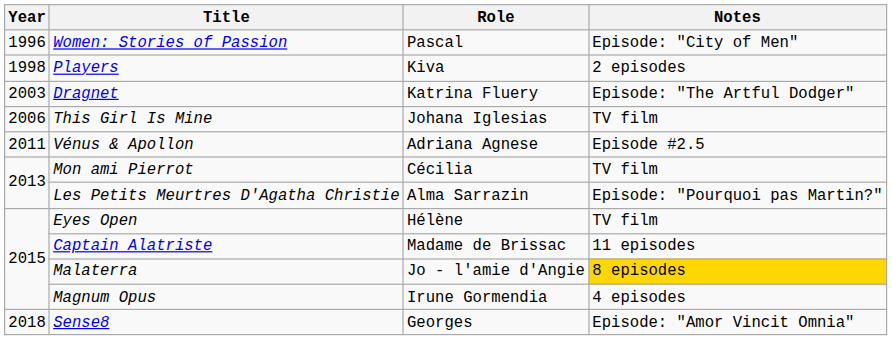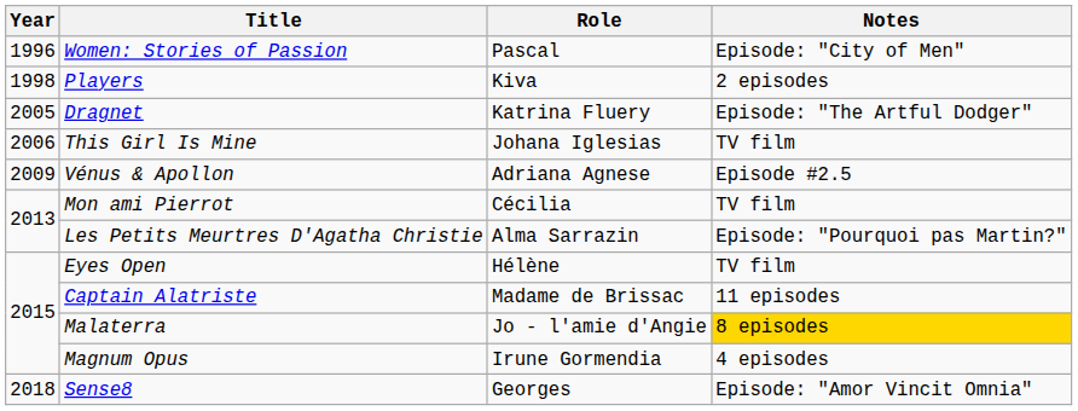Dragnet | Year: 2003 -> 2005
Vénus & Apollon | Year: 2011 -> 2009
